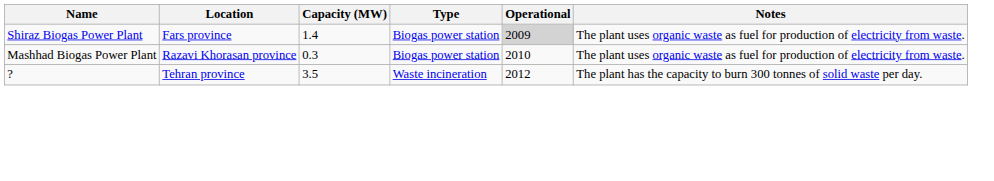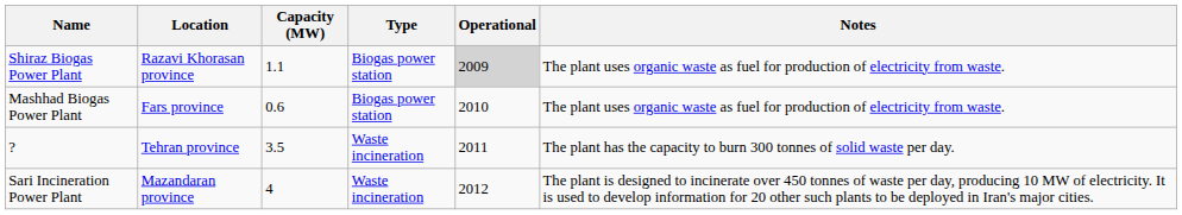Shiraz Biogas Power Plant | Location: Fars province -> Razavi Khorasan province
Shiraz Biogas Power Plant | Capacity (MW): 1.4 -> 1.1
Mashhad Biogas Power Plant | Location: Razavi Khorasan province -> Fars province
Mashhad Biogas Power Plant | Capacity (MW): 0.3 -> 0.6
? | Operational: 2012 -> 2011
+ row: Sari Incineration Power Plant | Mazandaran province | 4 | Waste incineration | 2012 | The plant is designed to incinerate over 450 tonnes of waste per day, producing 10 MW of electricity. It is used to develop information for 20 other such plants to be deployed in Iran's major cities.
